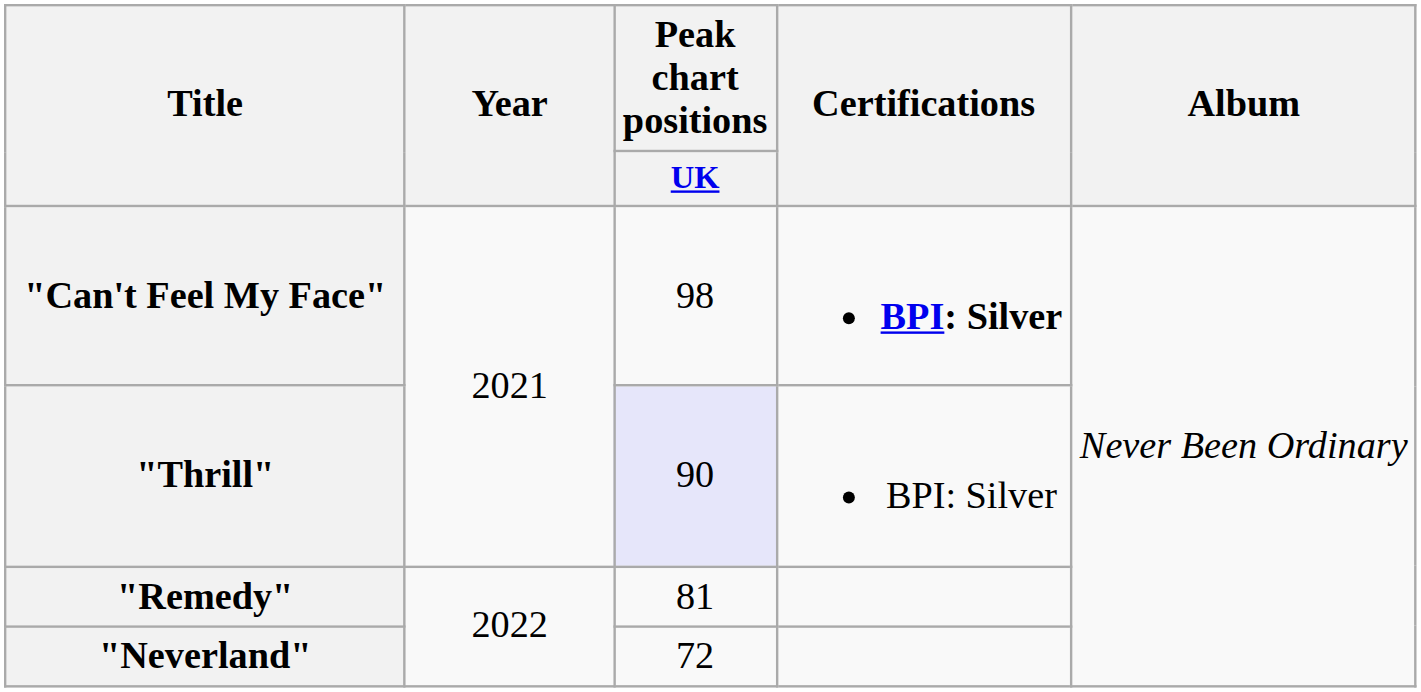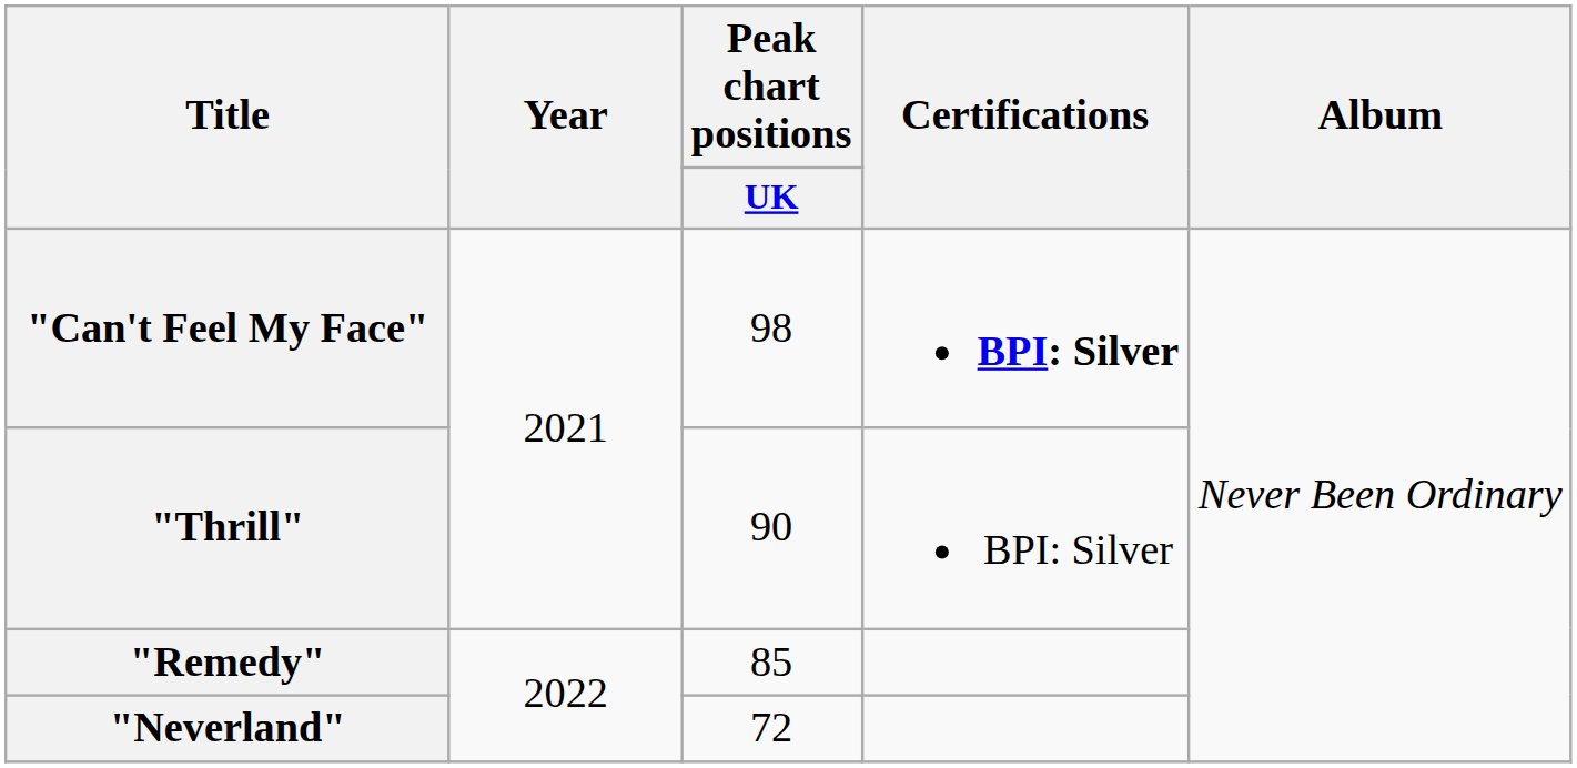"Thrill" | Peak chart positions / UK: lavender background -> no background
"Remedy" | Peak chart positions / UK: 81 -> 85
